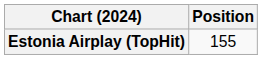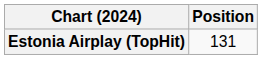Estonia Airplay (TopHit) | Position: 155 -> 131
